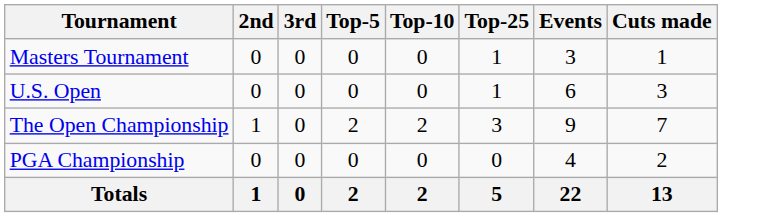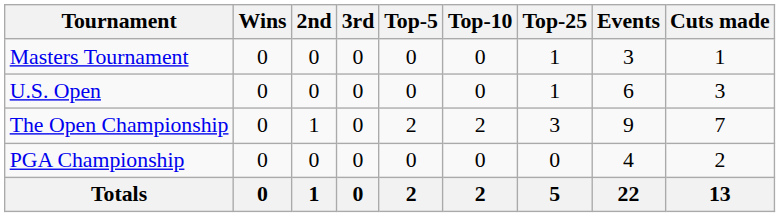+ column: Wins | 0 | 0 | 0 | 0 | 0
